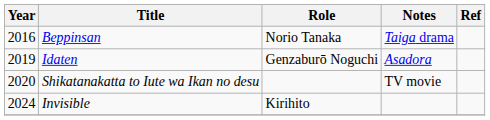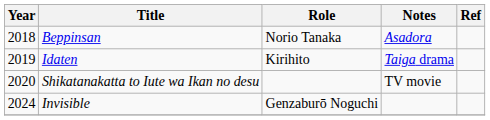Beppinsan | Year: 2016 -> 2018
Beppinsan | Notes: Taiga drama -> Asadora
Idaten | Role: Genzaburō Noguchi -> Kirihito
Idaten | Notes: Asadora -> Taiga drama
Invisible | Role: Kirihito -> Genzaburō Noguchi
